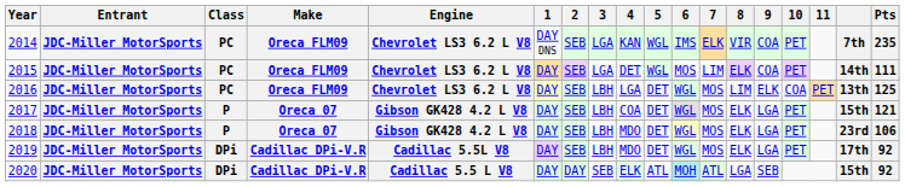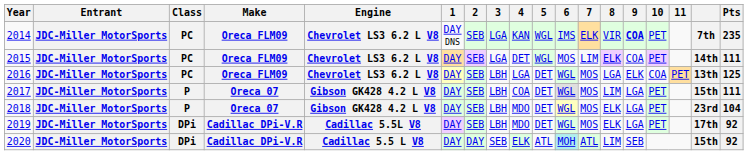2014 | 9: normal -> bold
2016 | 8: LIM -> LGA
2017 | 8: ELK -> LIM
2017 | Pts: 121 -> 111
2018 | Pts: 106 -> 104
2020 | 8: LGA -> LIM
